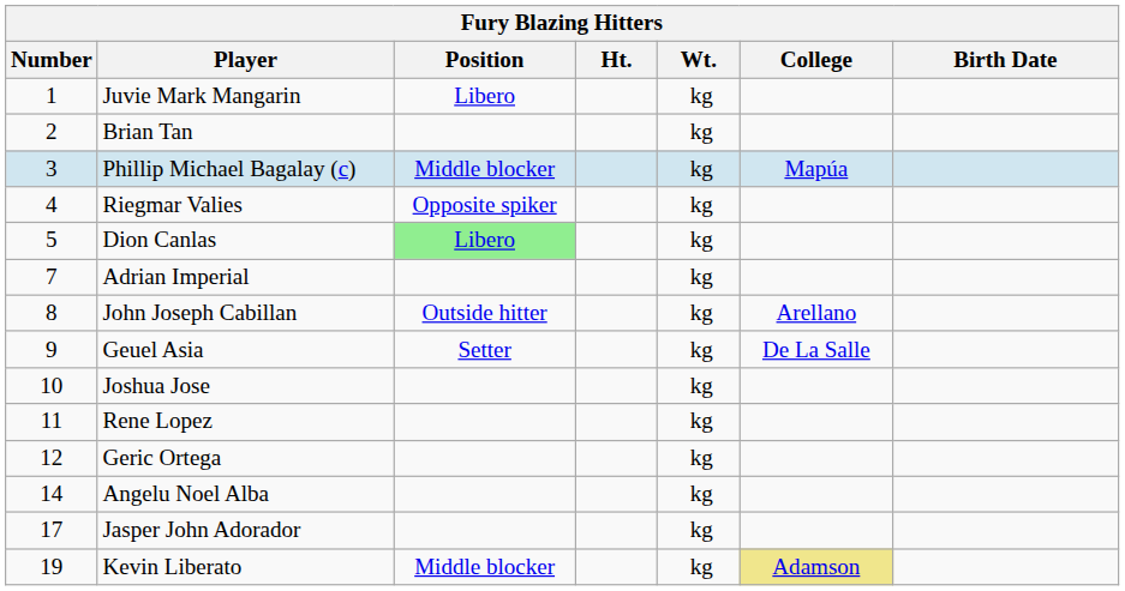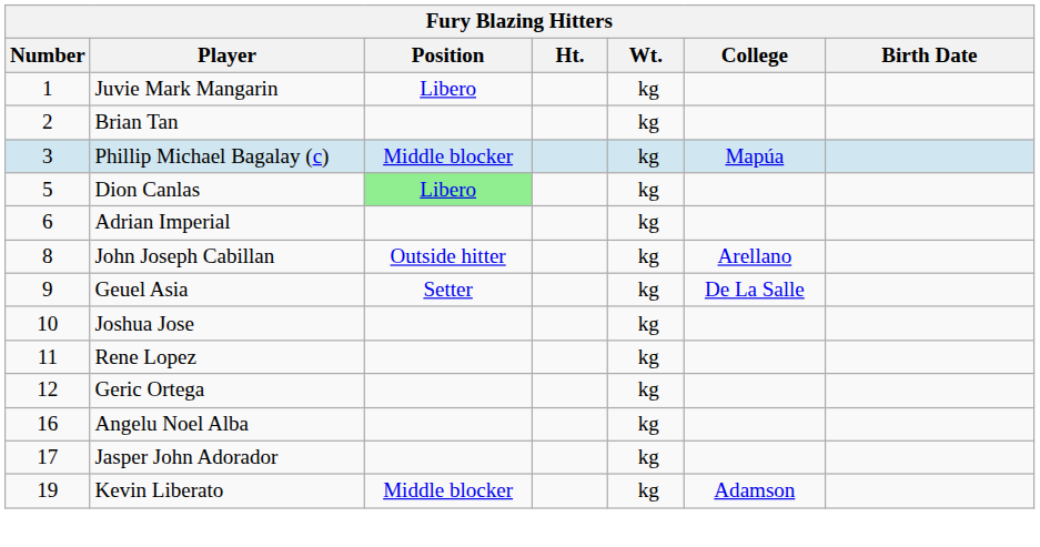- row: 4 | Riegmar Valies | Opposite spiker | kg
Adrian Imperial | Number: 7 -> 6
Angelu Noel Alba | Number: 14 -> 16
Kevin Liberato | College: khaki background -> no background
